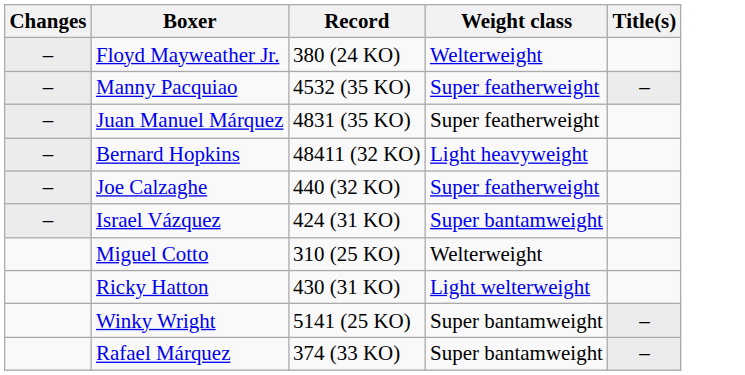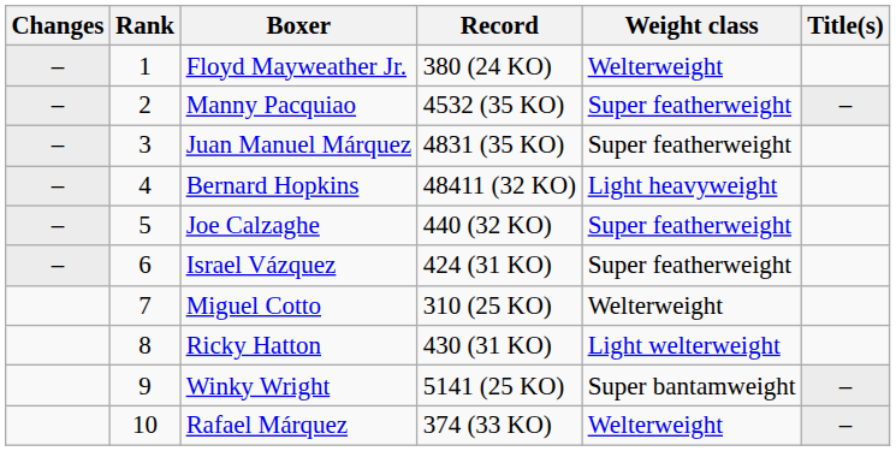+ column: Rank | 1 | 2 | 3 | 4 | 5 | 6 | 7 | 8 | 9 | 10
Israel Vázquez | Weight class: Super bantamweight -> Super featherweight
Rafael Márquez | Weight class: Super bantamweight -> Welterweight
